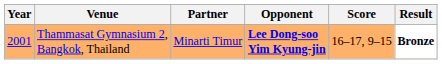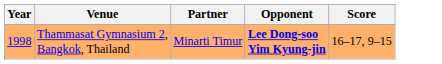- column: Result | Bronze
Thammasat Gymnasium 2, Bangkok, Thailand | Year: 2001 -> 1998
